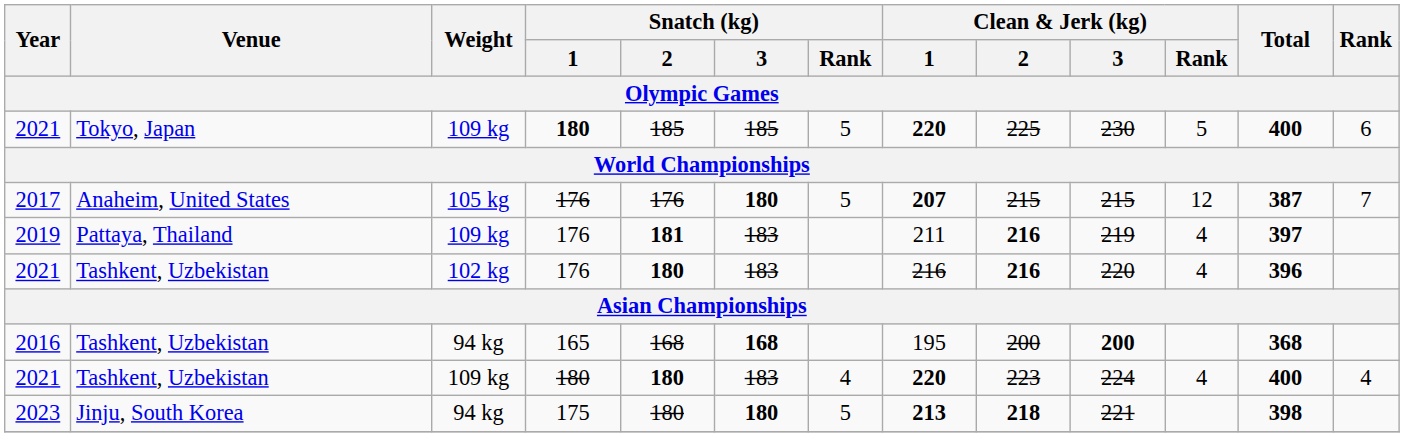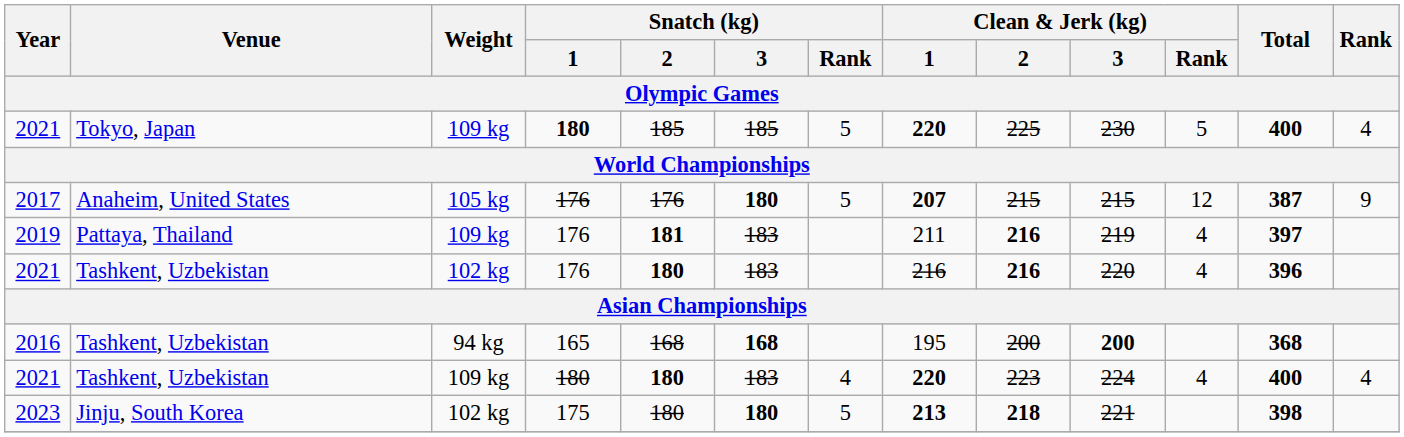2021 / Tokyo, Japan | Rank: 6 -> 4
2017 | Rank: 7 -> 9
2023 | Weight: 94 kg -> 102 kg
